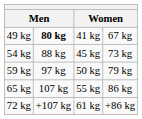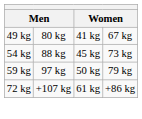49 kg | column 2: bold -> normal
- row: 65 kg | 107 kg | 55 kg | 86 kg
